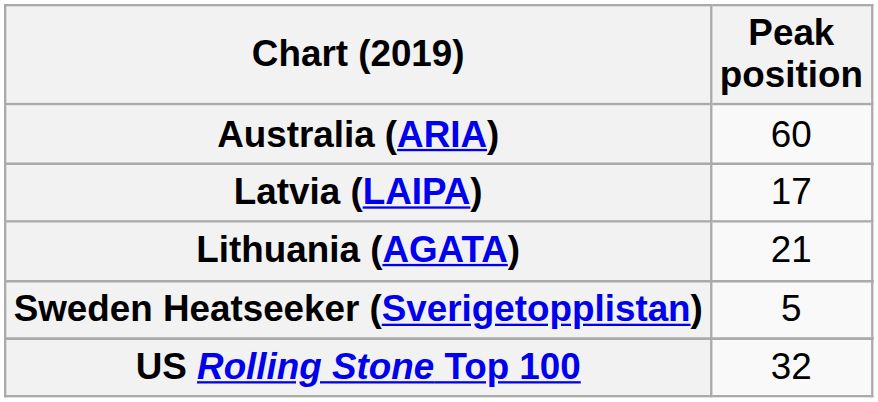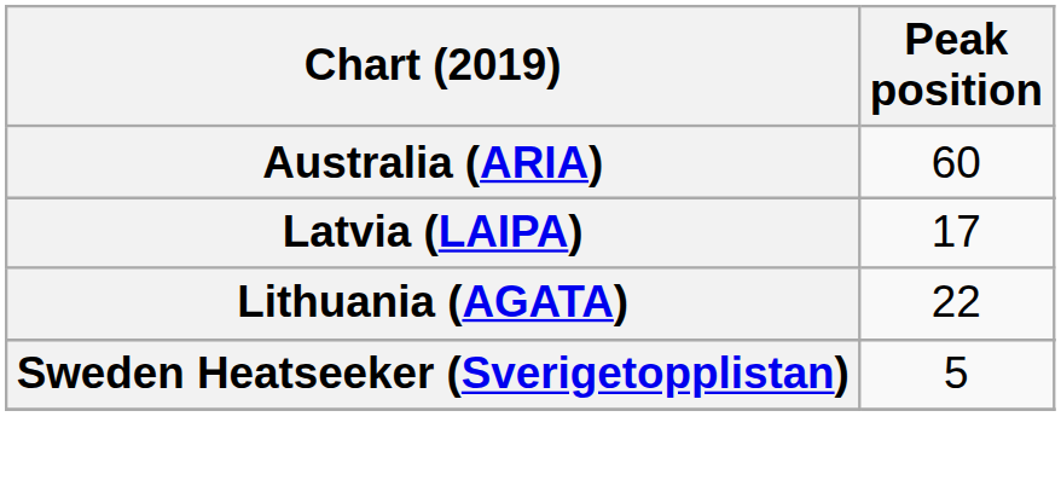Lithuania (AGATA) | Peak position: 21 -> 22
- row: US Rolling Stone Top 100 | 32
